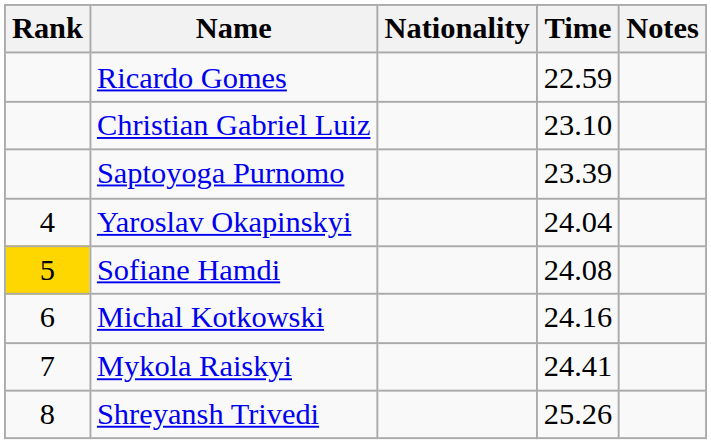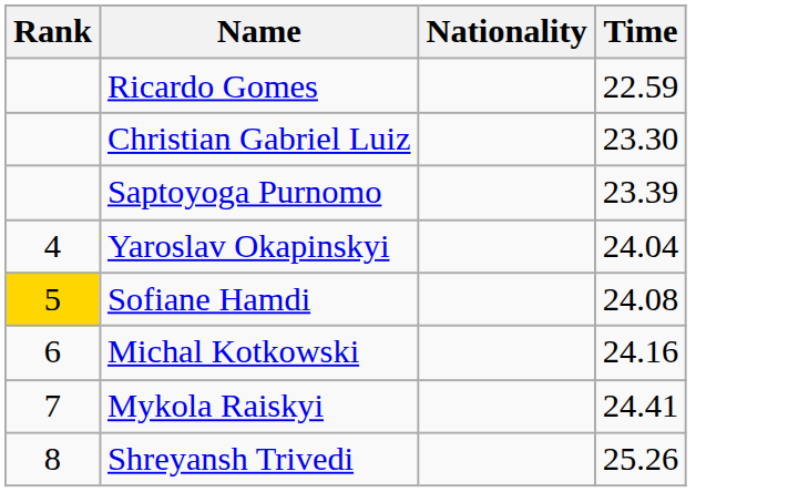- column: Notes
Christian Gabriel Luiz | Time: 23.10 -> 23.30
